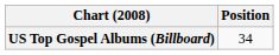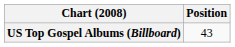US Top Gospel Albums (Billboard) | Position: 34 -> 43
